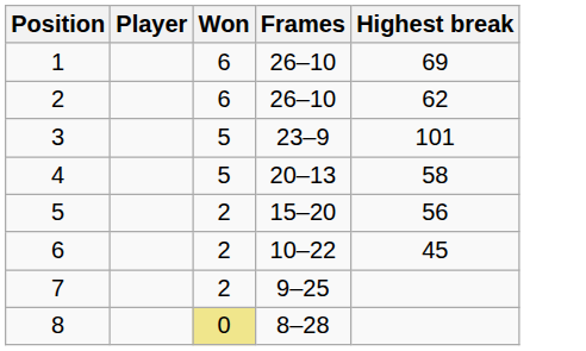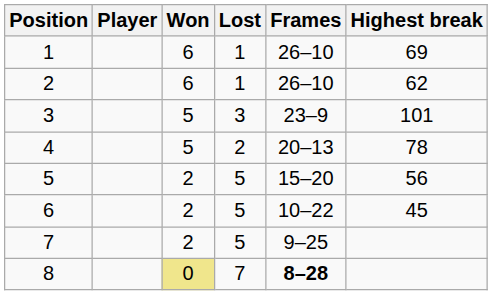+ column: Lost | 1 | 1 | 3 | 2 | 5 | 5 | 5 | 7
4 | Highest break: 58 -> 78
8 | Frames: normal -> bold
